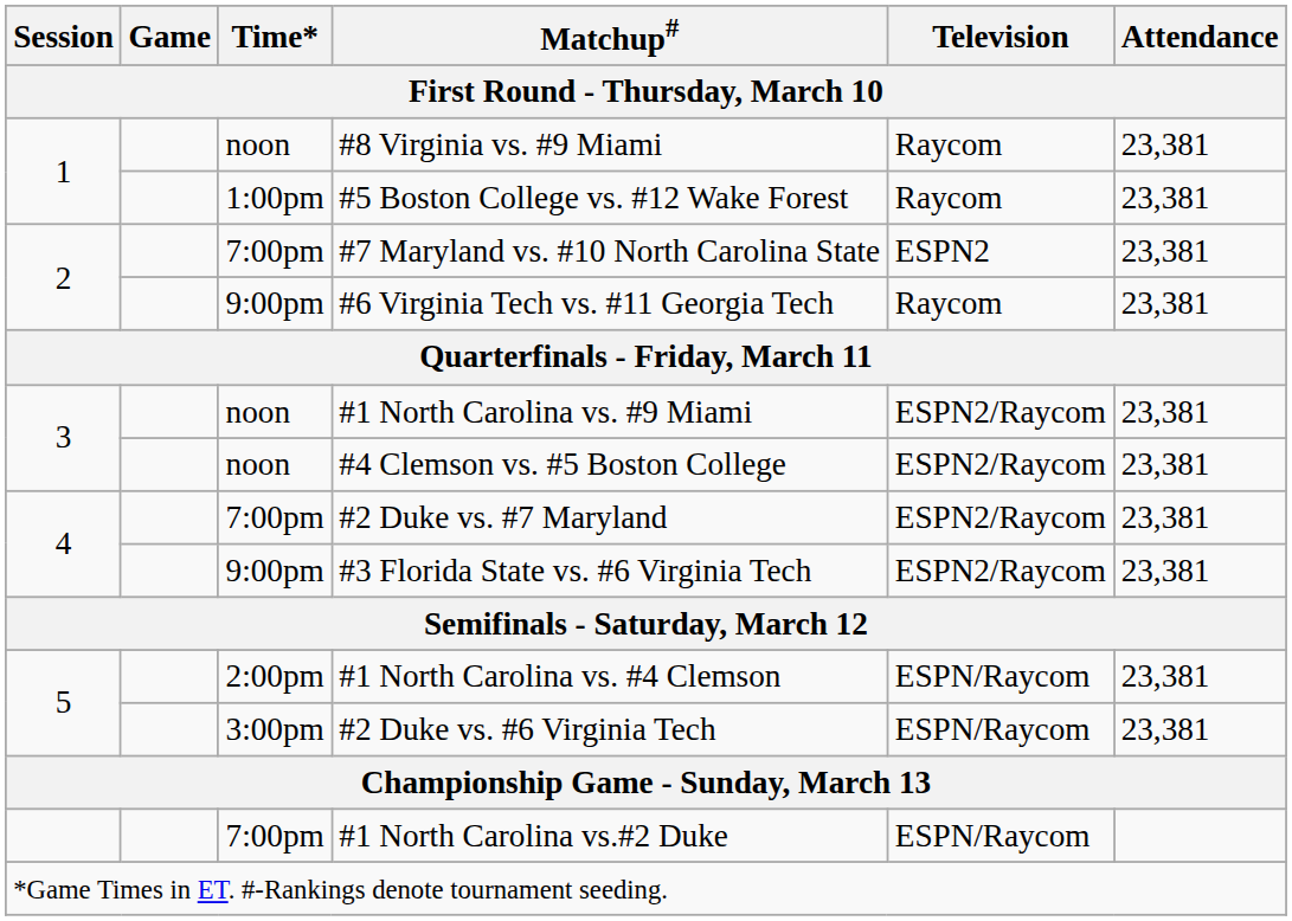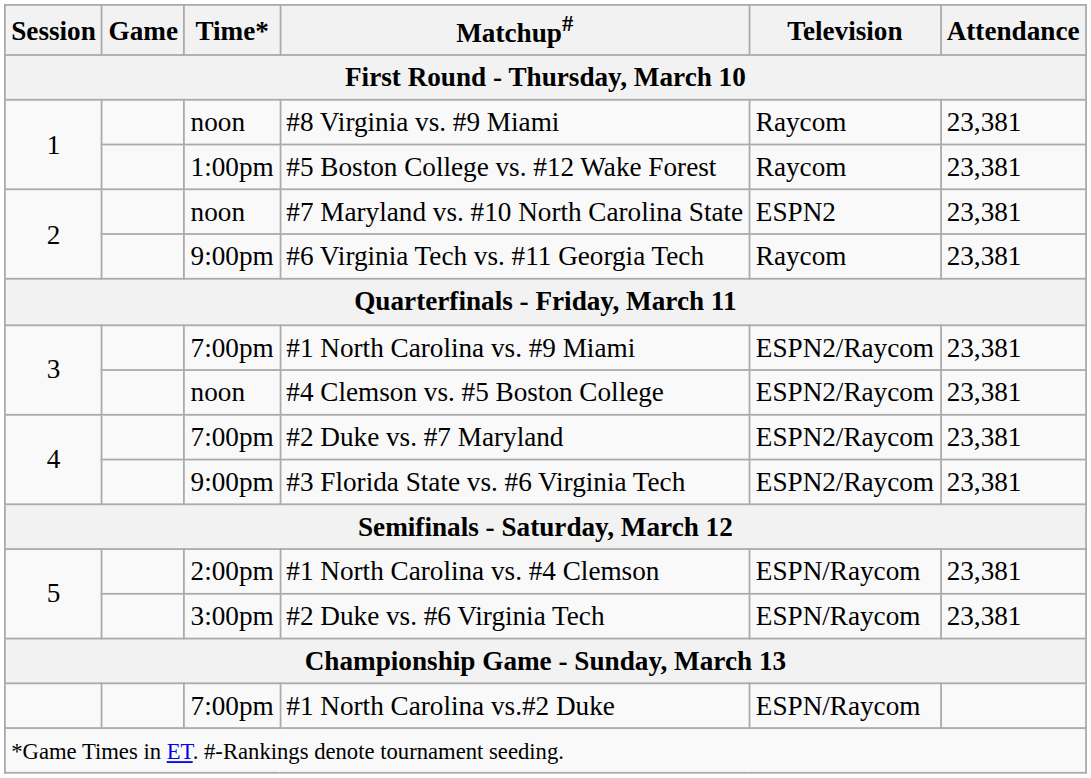#7 Maryland vs. #10 North Carolina State | Time*: 7:00pm -> noon
#1 North Carolina vs. #9 Miami | Time*: noon -> 7:00pm
